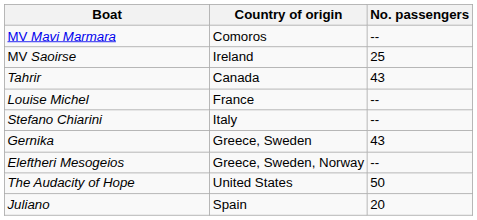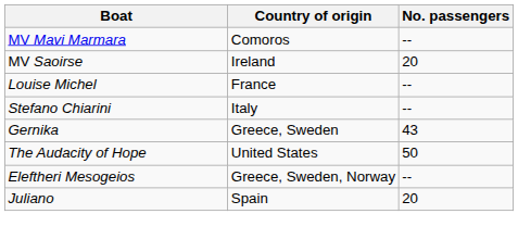MV Saoirse | No. passengers: 25 -> 20
- row: Tahrir | Canada | 43
rows swapped: The Audacity of Hope <-> Eleftheri Mesogeios
